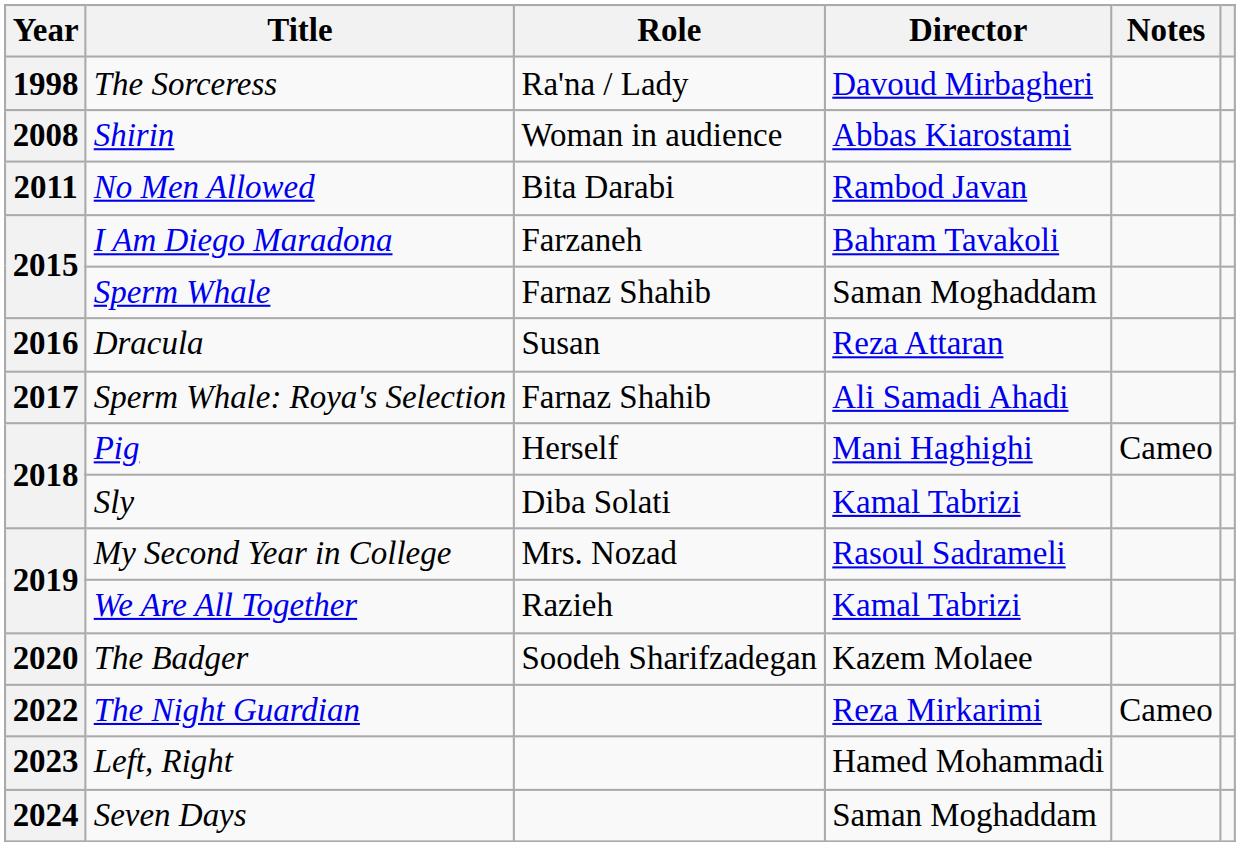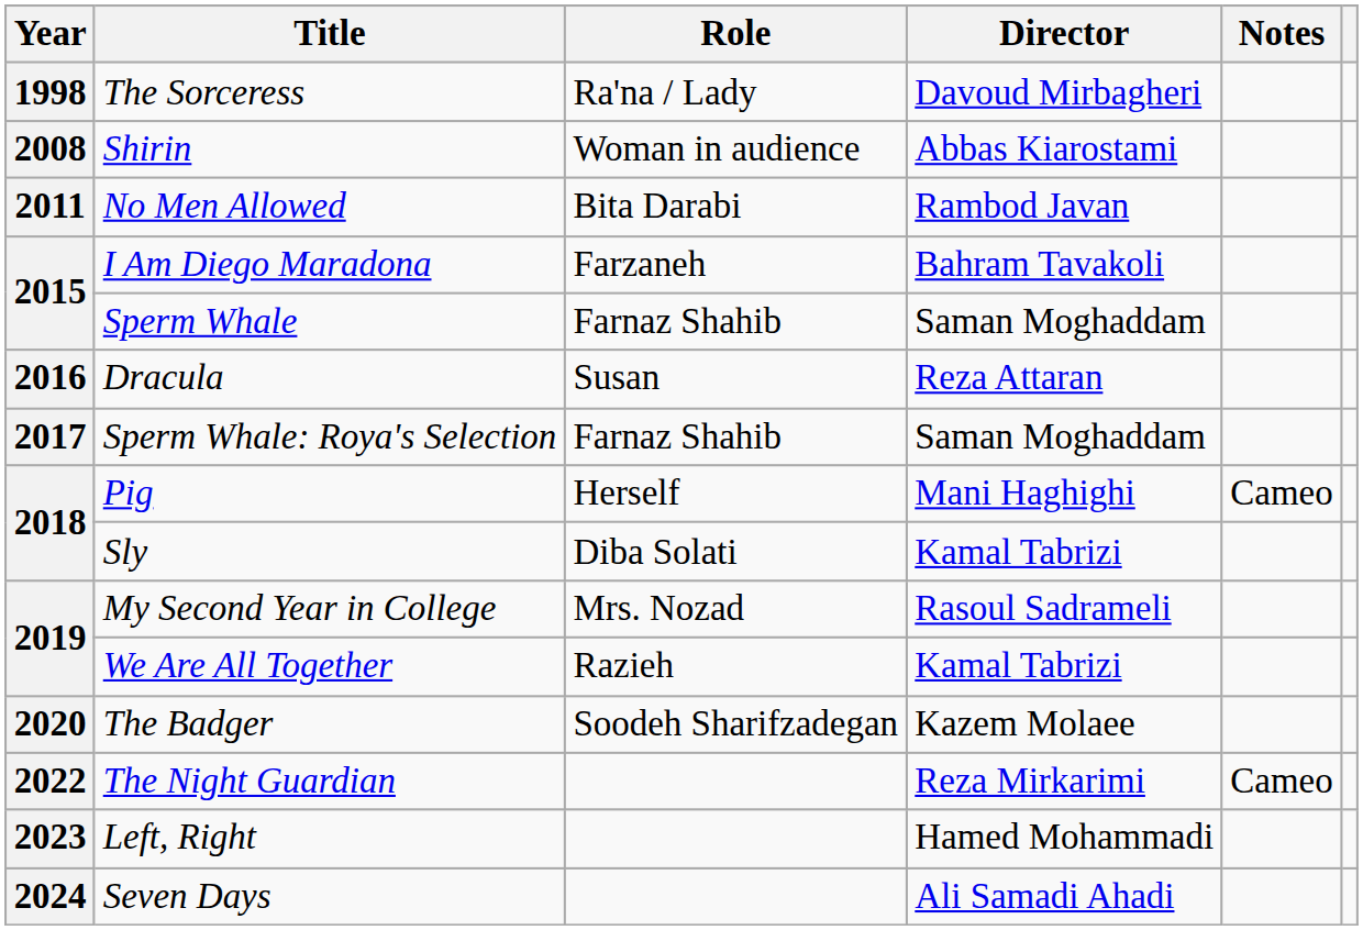Sperm Whale: Roya's Selection | Director: Ali Samadi Ahadi -> Saman Moghaddam
Seven Days | Director: Saman Moghaddam -> Ali Samadi Ahadi
